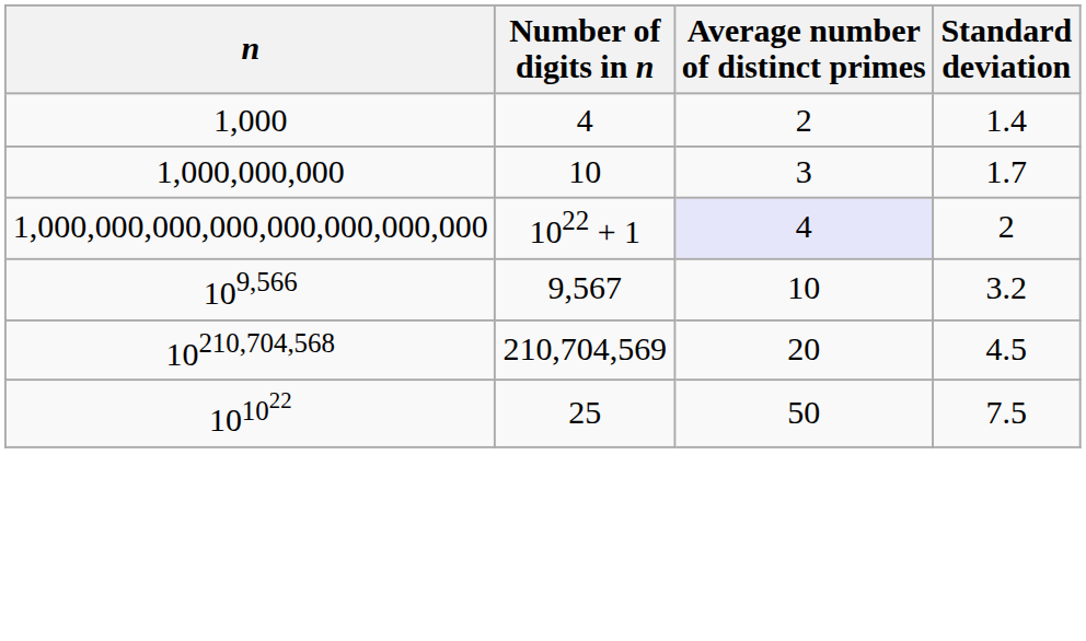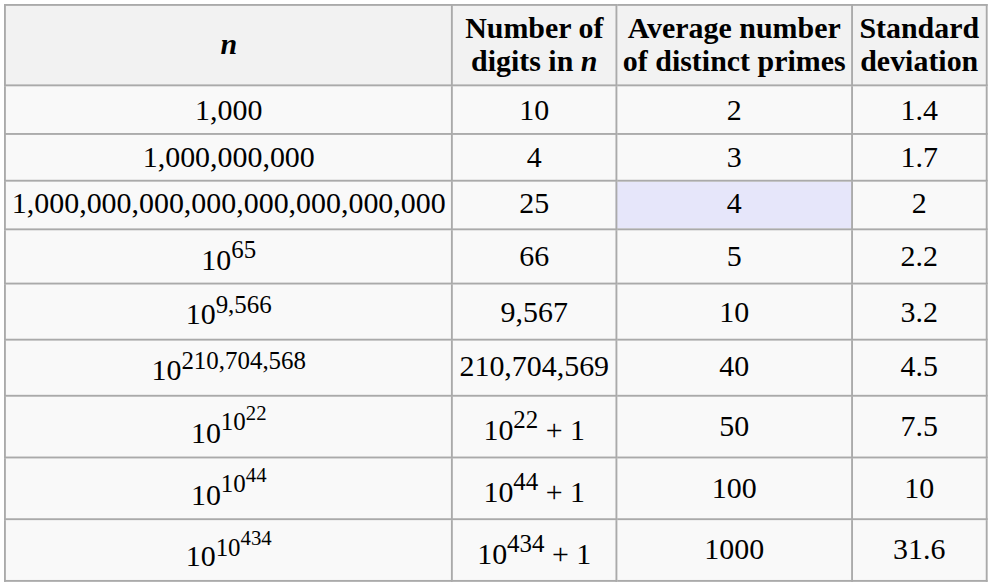1,000 | Number of digits in n: 4 -> 10
1,000,000,000 | Number of digits in n: 10 -> 4
1,000,000,000,000,000,000,000,000 | Number of digits in n: 1022 + 1 -> 25
+ row: 1065 | 66 | 5 | 2.2
10210,704,568 | Average number of distinct primes: 20 -> 40
101022 | Number of digits in n: 25 -> 1022 + 1
+ row: 101044 | 1044 + 1 | 100 | 10
+ row: 1010434 | 10434 + 1 | 1000 | 31.6
